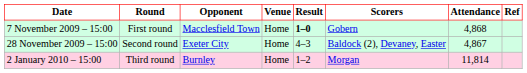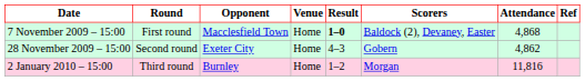7 November 2009 – 15:00 | Scorers: Gobern -> Baldock (2), Devaney, Easter
28 November 2009 – 15:00 | Scorers: Baldock (2), Devaney, Easter -> Gobern
28 November 2009 – 15:00 | Attendance: 4,867 -> 4,862
2 January 2010 – 15:00 | Attendance: 11,814 -> 11,816
